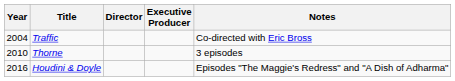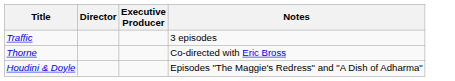- column: Year | 2004 | 2010 | 2016
Traffic | Notes: Co-directed with Eric Bross -> 3 episodes
Thorne | Notes: 3 episodes -> Co-directed with Eric Bross
